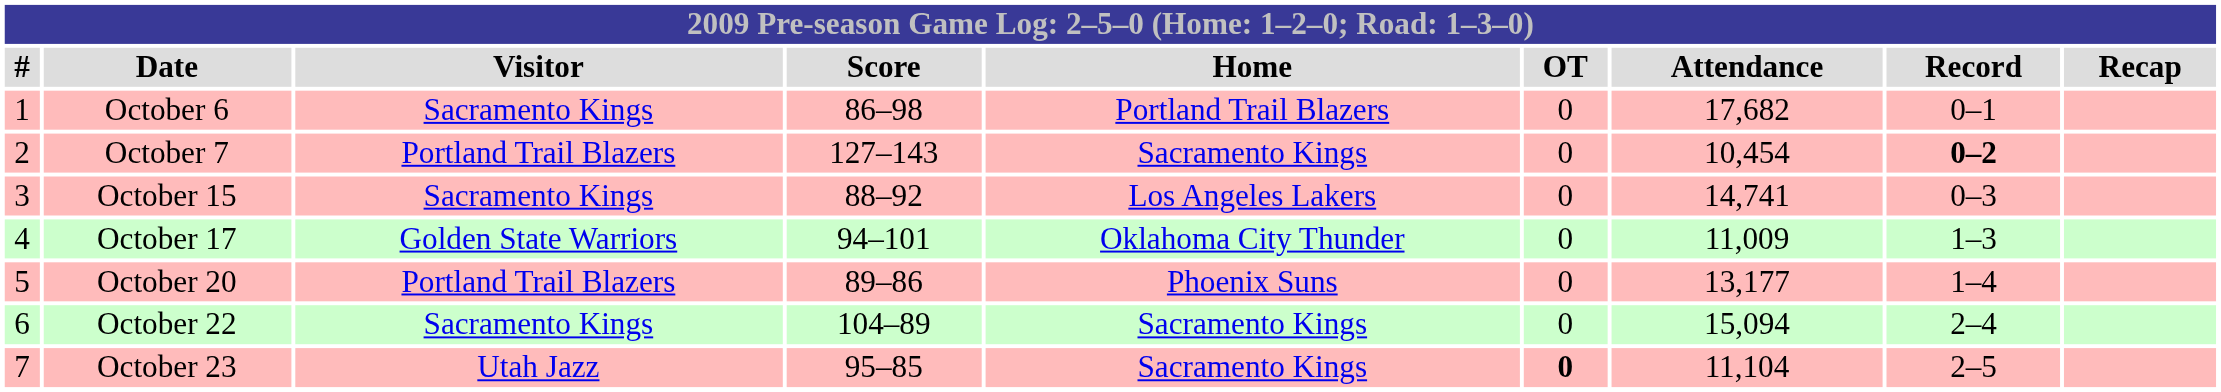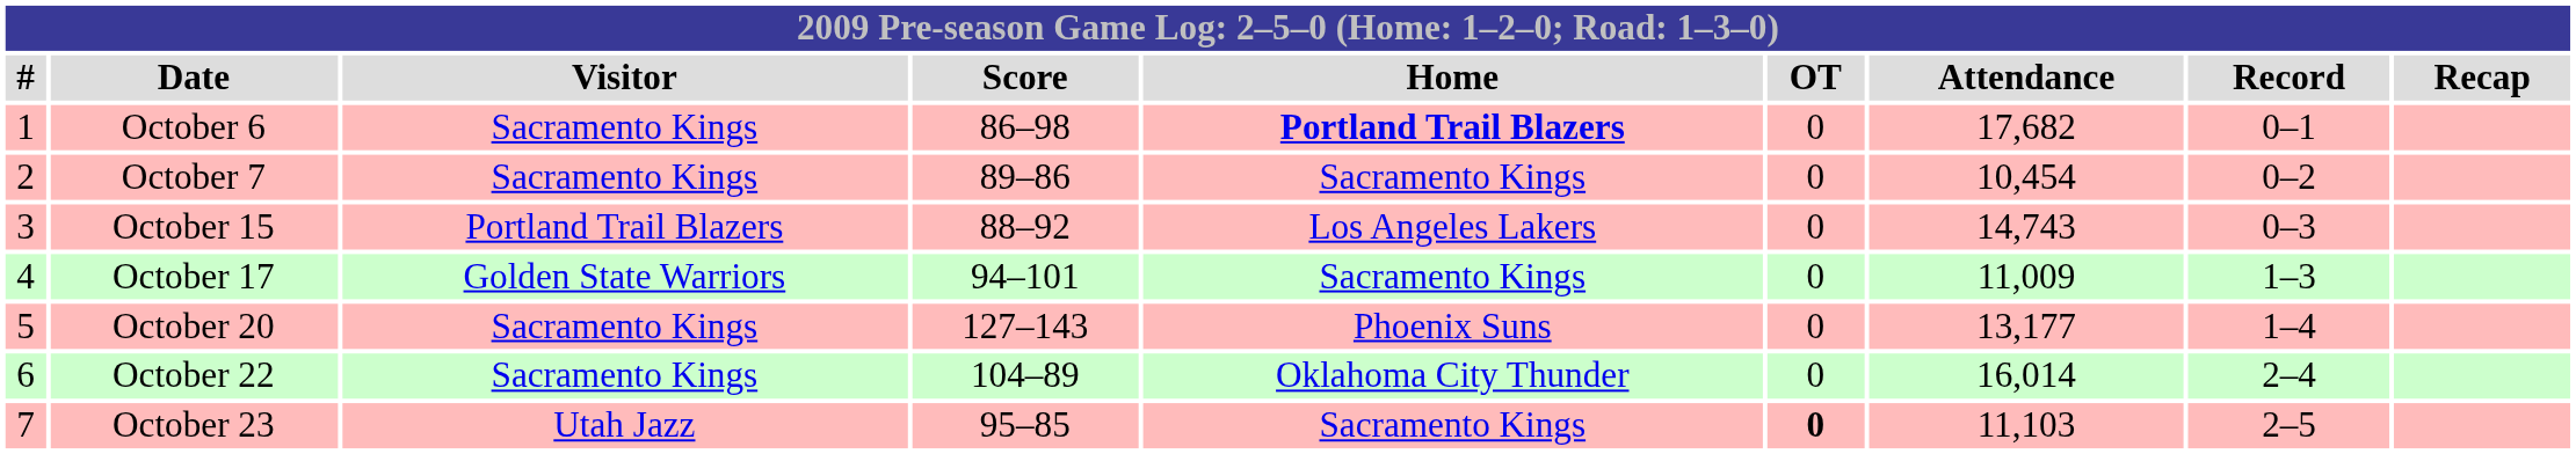October 6 | Home: normal -> bold
October 7 | Visitor: Portland Trail Blazers -> Sacramento Kings
October 7 | Score: 127–143 -> 89–86
October 7 | Record: bold -> normal
October 15 | Visitor: Sacramento Kings -> Portland Trail Blazers
October 15 | Attendance: 14,741 -> 14,743
October 17 | Home: Oklahoma City Thunder -> Sacramento Kings
October 20 | Visitor: Portland Trail Blazers -> Sacramento Kings
October 20 | Score: 89–86 -> 127–143
October 22 | Home: Sacramento Kings -> Oklahoma City Thunder
October 22 | Attendance: 15,094 -> 16,014
October 23 | Attendance: 11,104 -> 11,103
